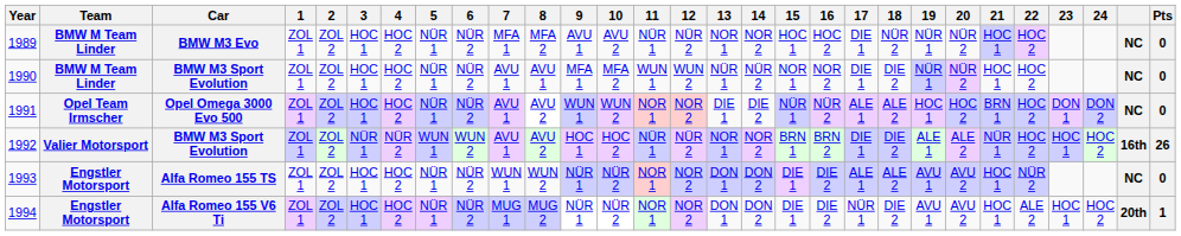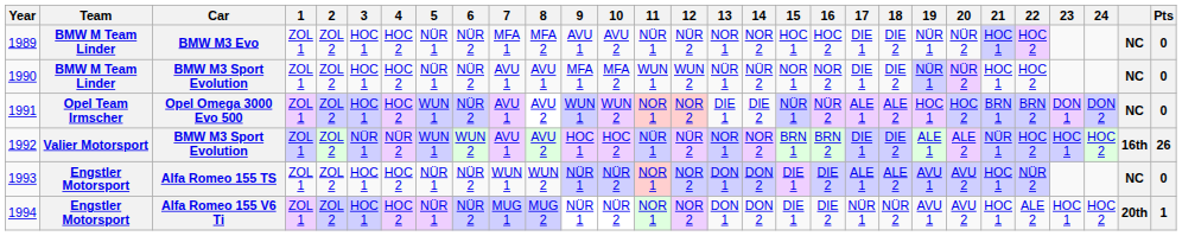1989 | 18: NÜR 2 -> DIE 2
1991 | 5: NÜR 1 -> WUN 1
1991 | 22: HOC 2 -> BRN 2
1994 | 18: DIE 2 -> NÜR 2
